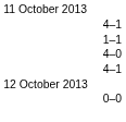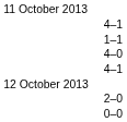+ row: 2–0
